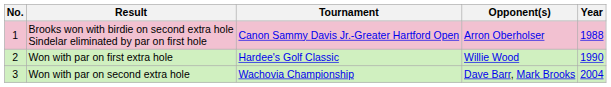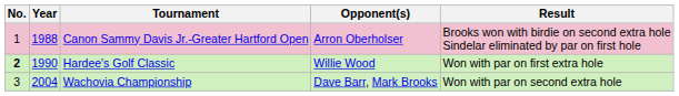columns swapped: Year <-> Result
Hardee's Golf Classic | No.: normal -> bold
